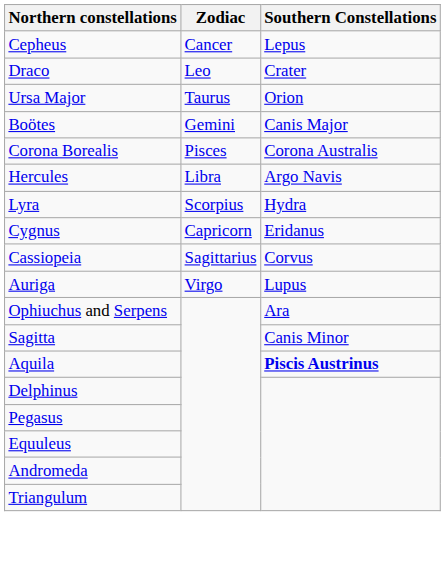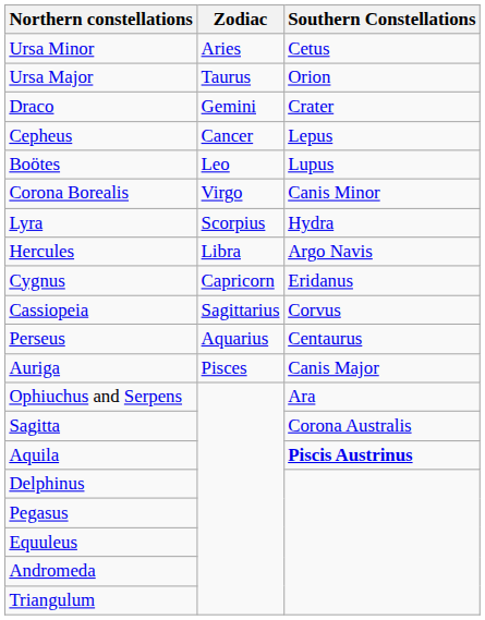+ row: Ursa Minor | Aries | Cetus
rows swapped: Ursa Major <-> Cepheus
Draco | Zodiac: Leo -> Gemini
Boötes | Zodiac: Gemini -> Leo
Boötes | Southern Constellations: Canis Major -> Lupus
Corona Borealis | Zodiac: Pisces -> Virgo
Corona Borealis | Southern Constellations: Corona Australis -> Canis Minor
rows swapped: Hercules <-> Lyra
+ row: Perseus | Aquarius | Centaurus
Auriga | Zodiac: Virgo -> Pisces
Auriga | Southern Constellations: Lupus -> Canis Major
Sagitta | Southern Constellations: Canis Minor -> Corona Australis
